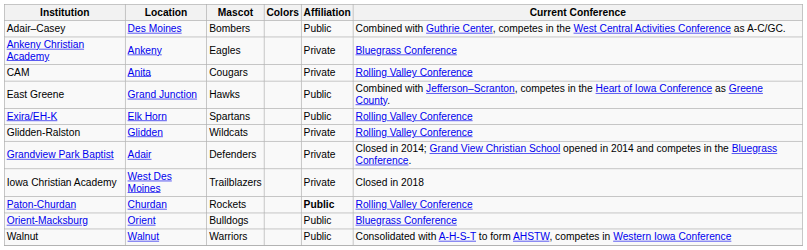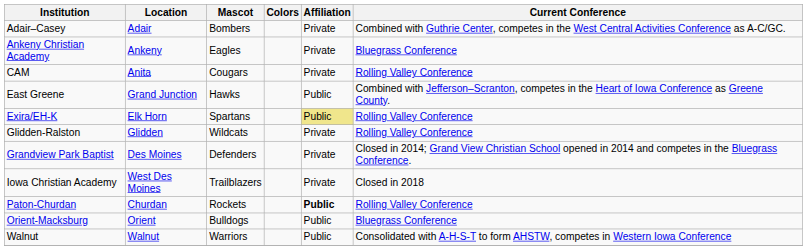Adair–Casey | Location: Des Moines -> Adair
Adair–Casey | Affiliation: Public -> Private
Exira/EH-K | Affiliation: no background -> khaki background
Grandview Park Baptist | Location: Adair -> Des Moines
